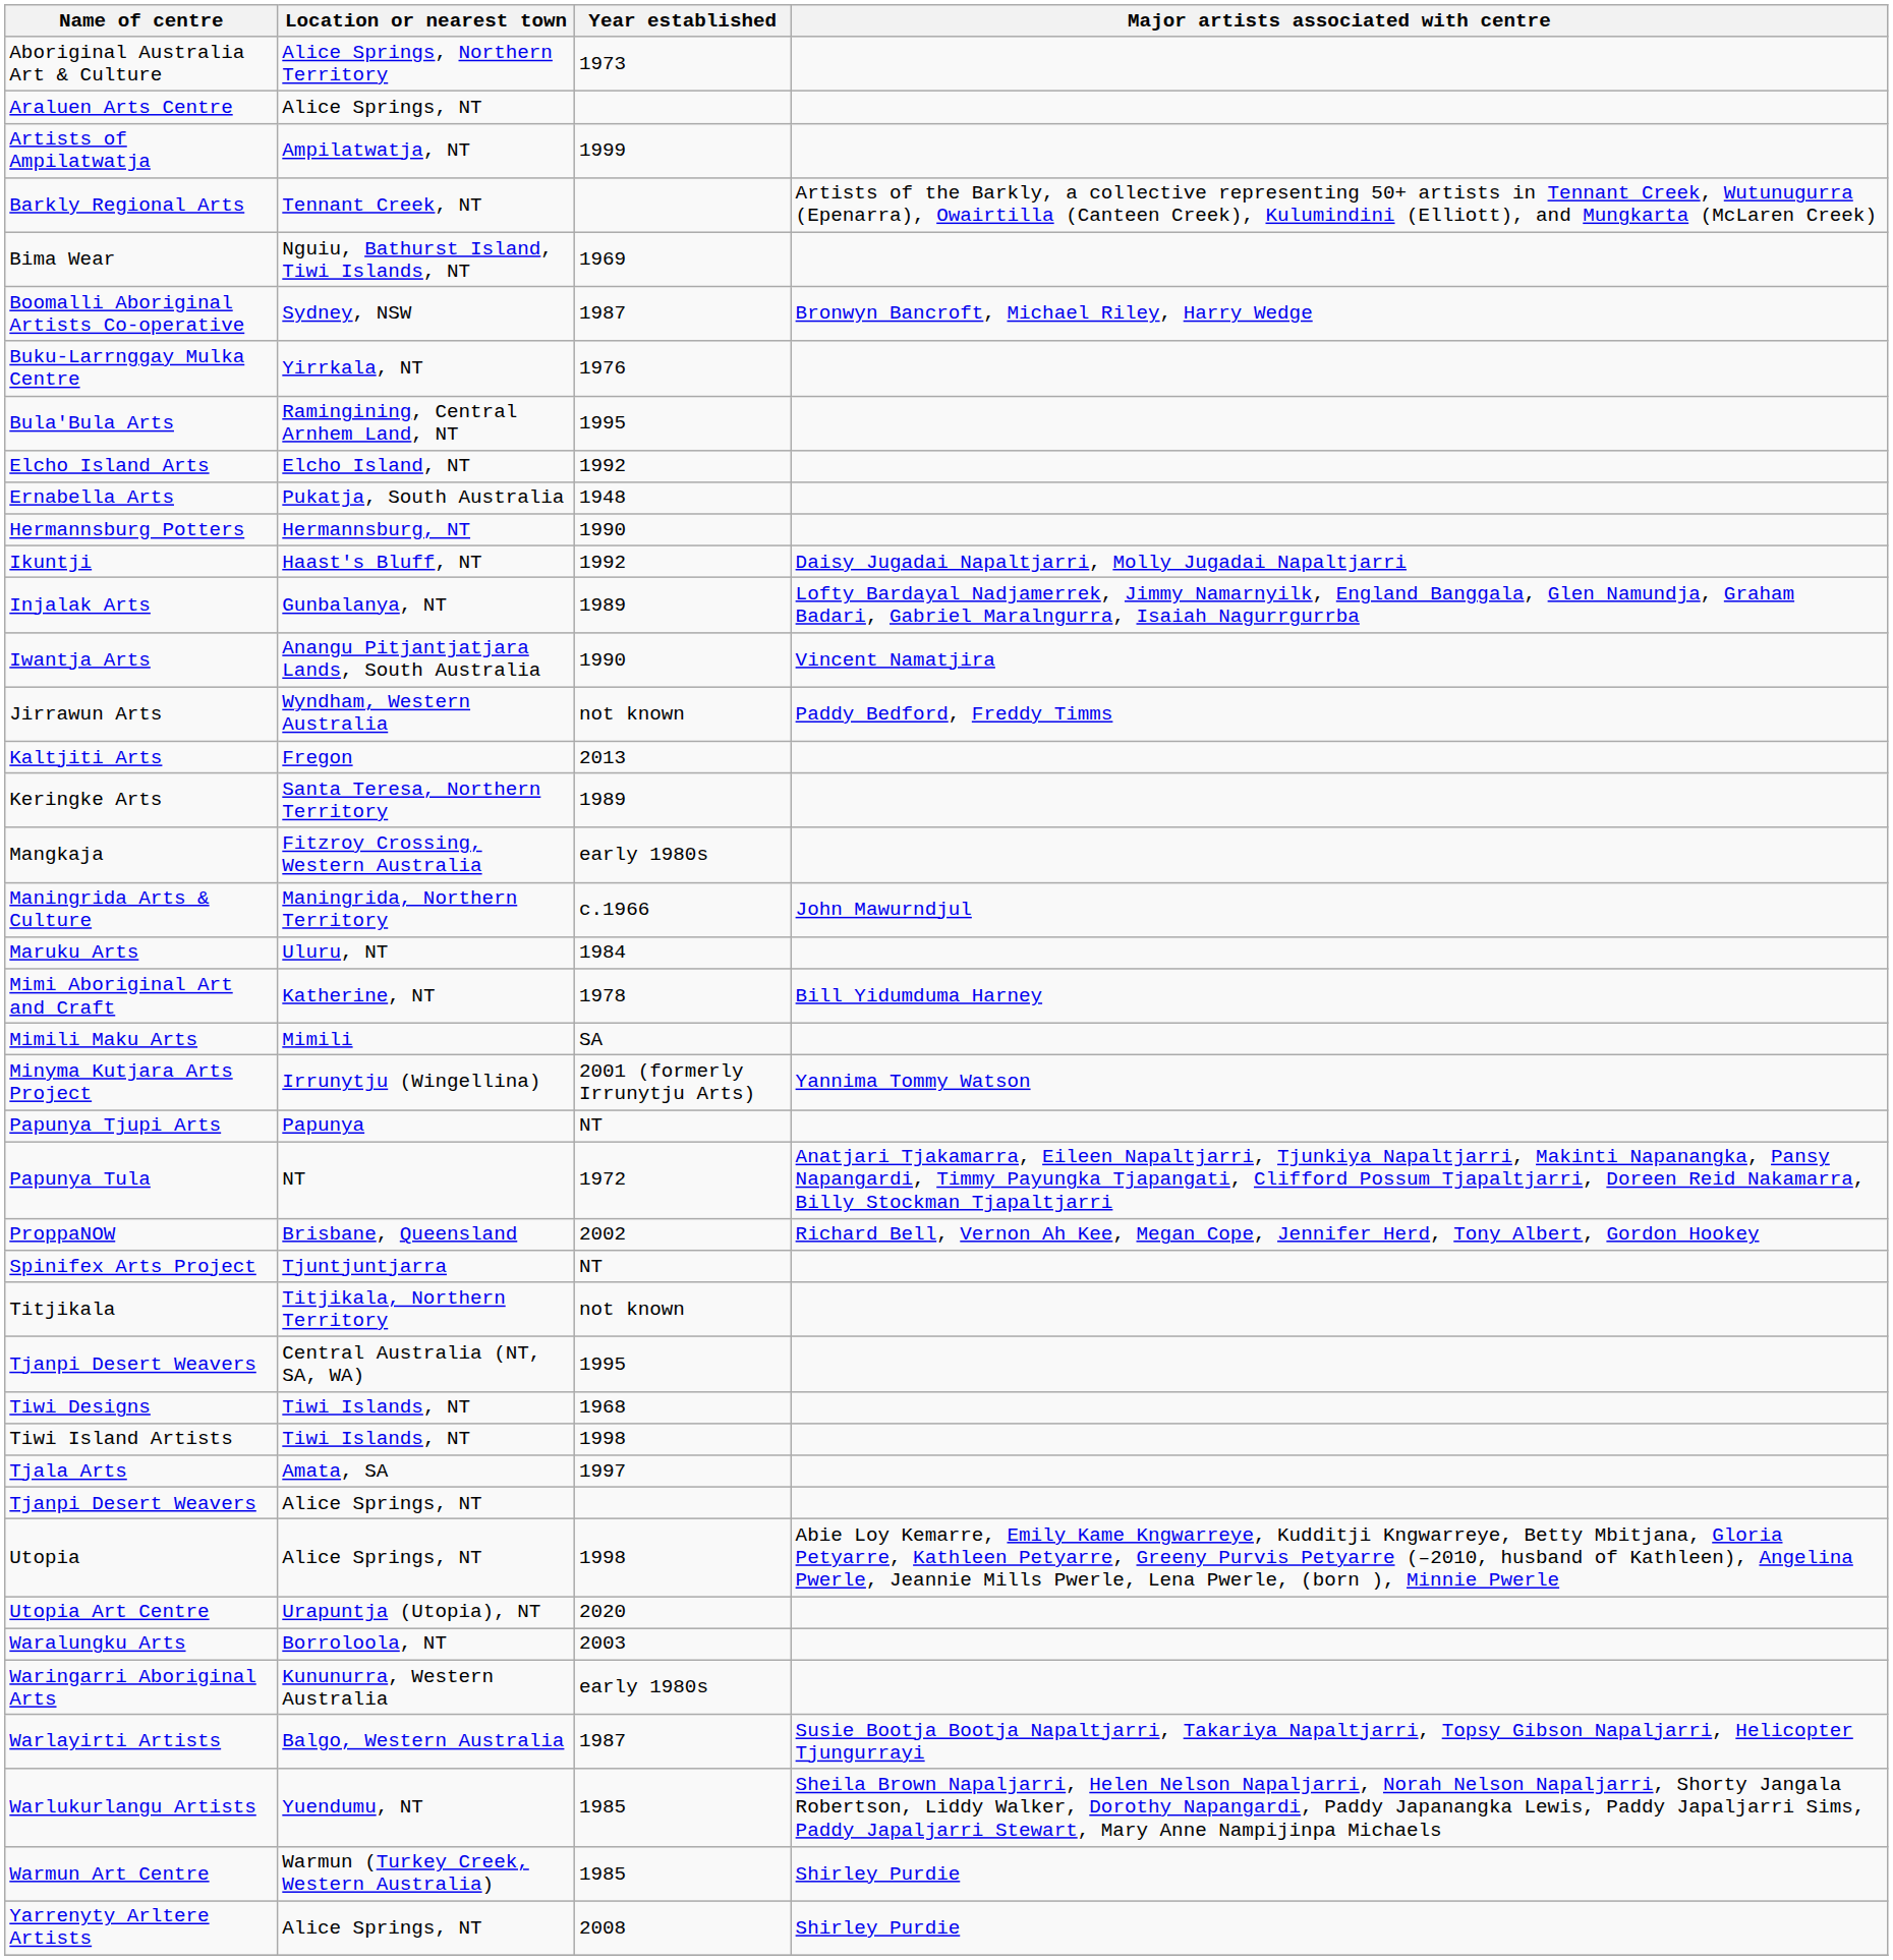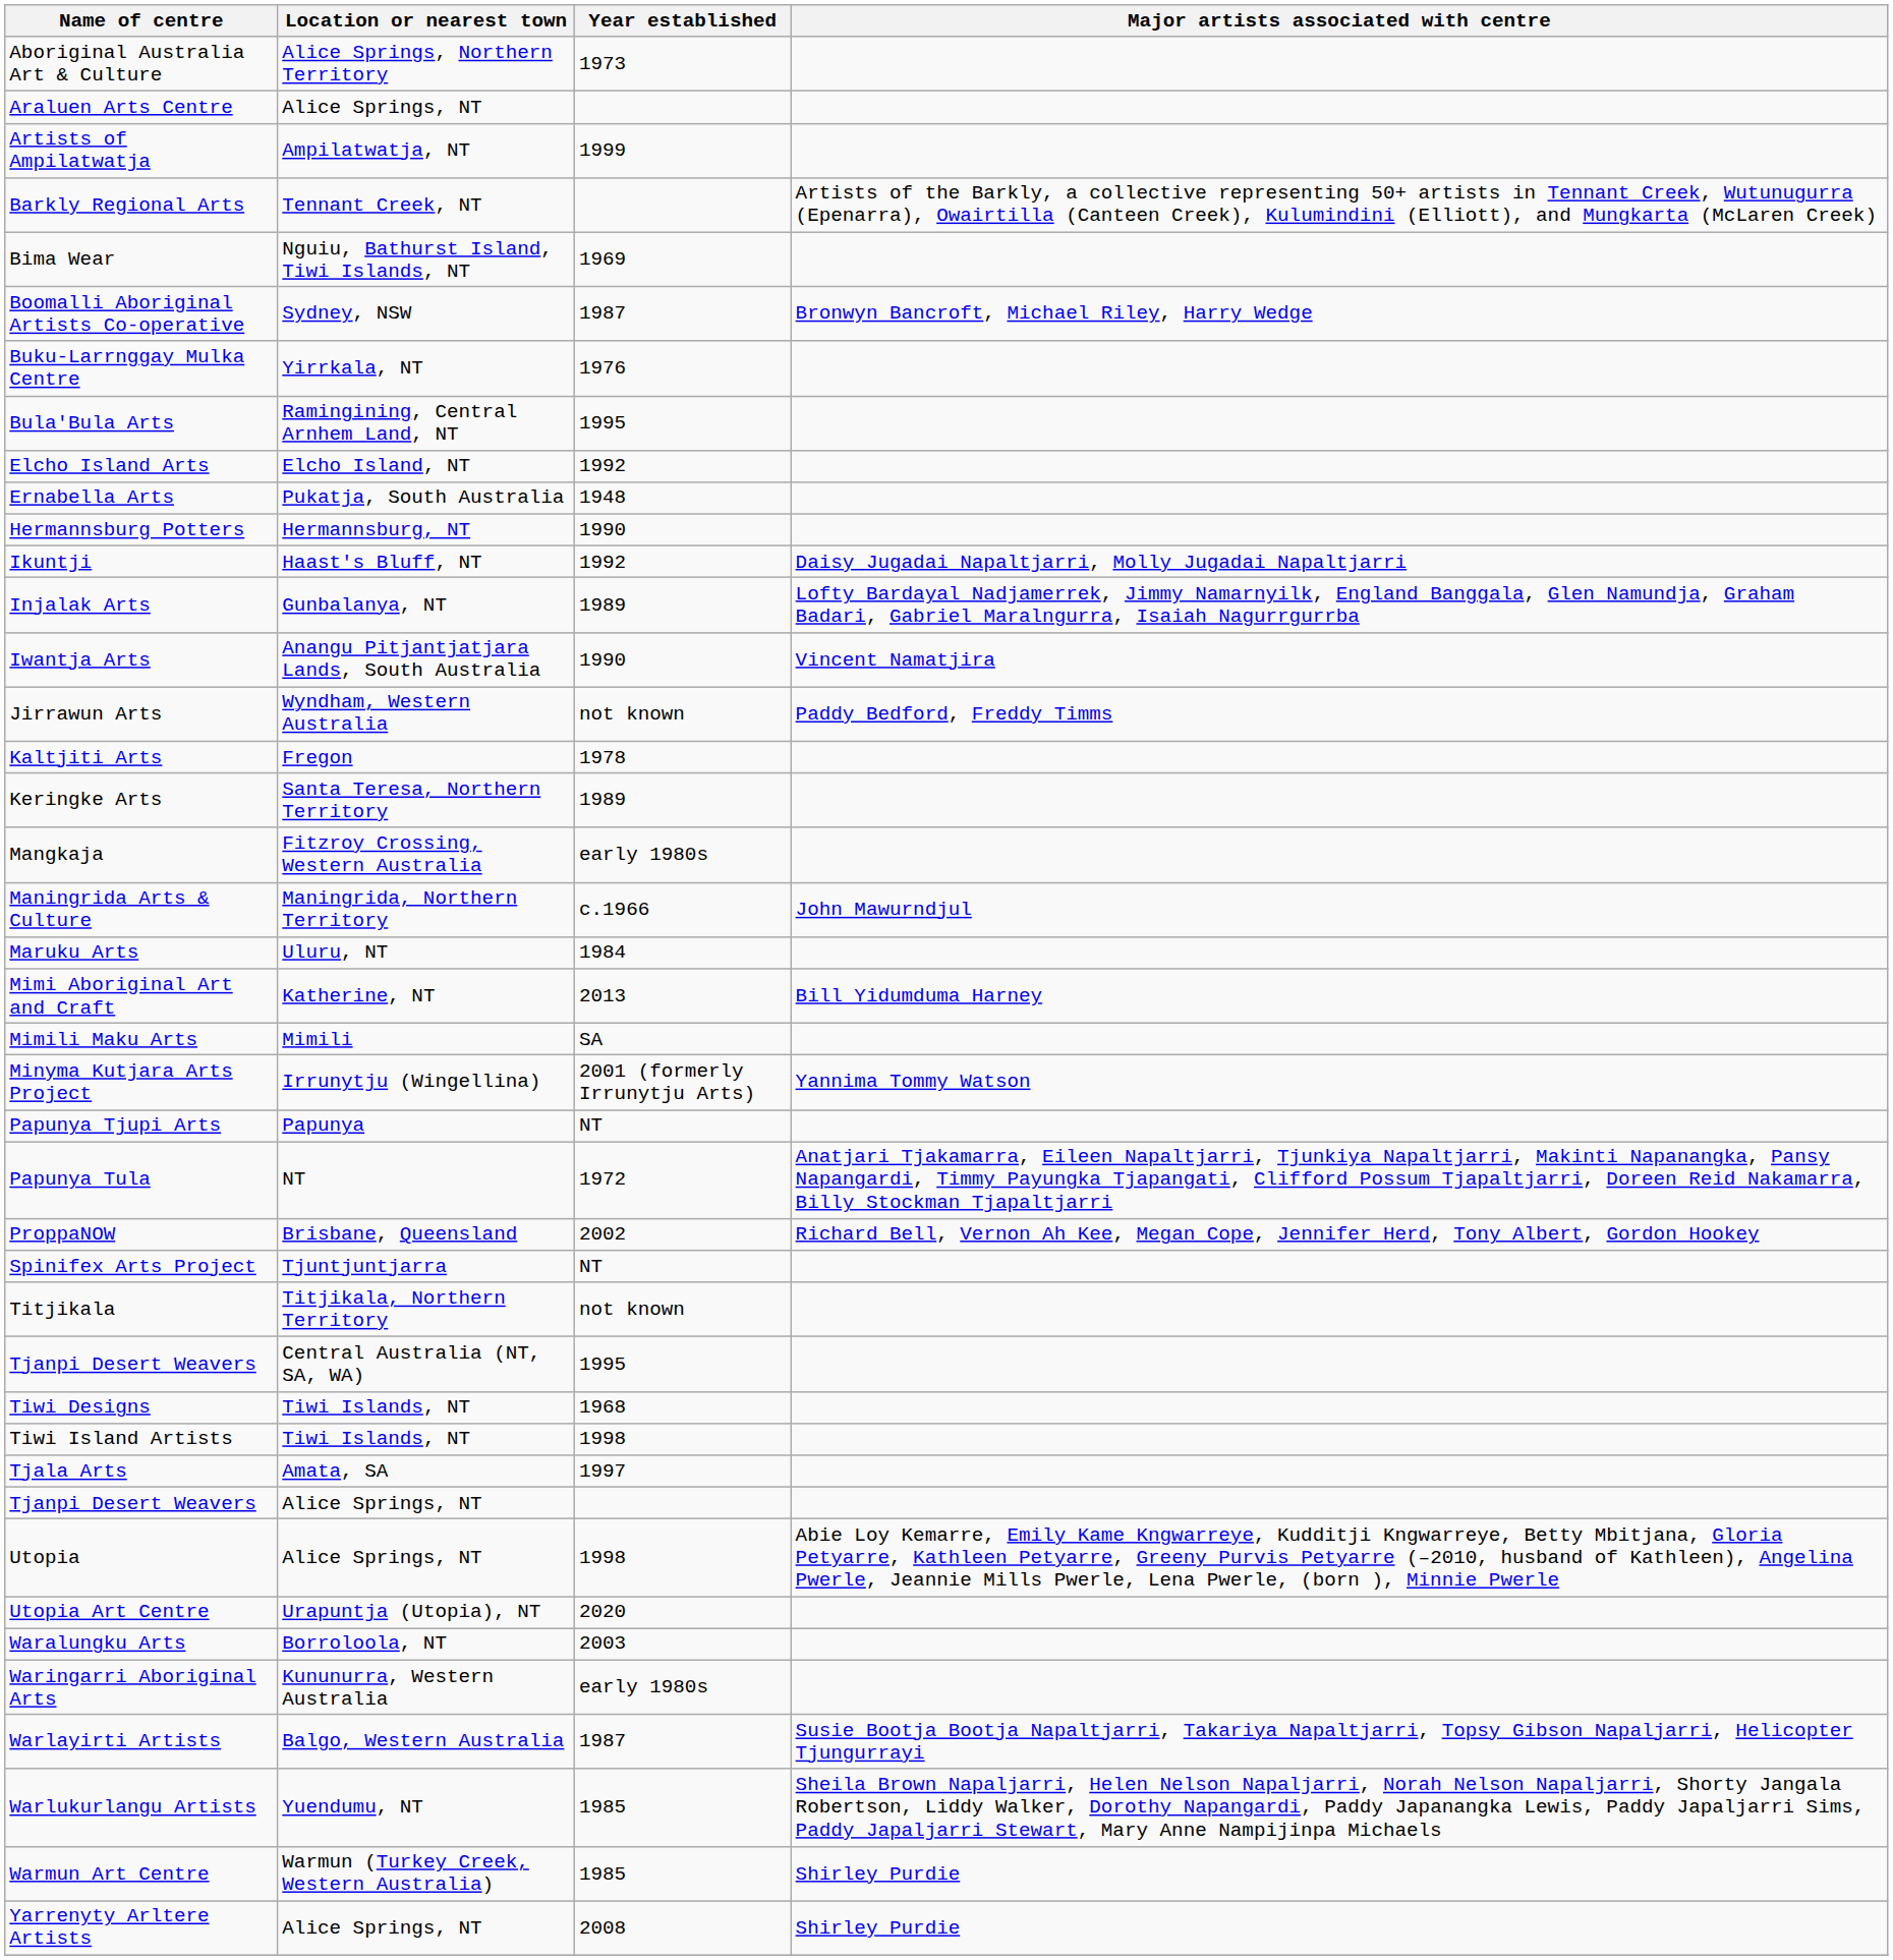Kaltjiti Arts | Year established: 2013 -> 1978
Mimi Aboriginal Art and Craft | Year established: 1978 -> 2013
